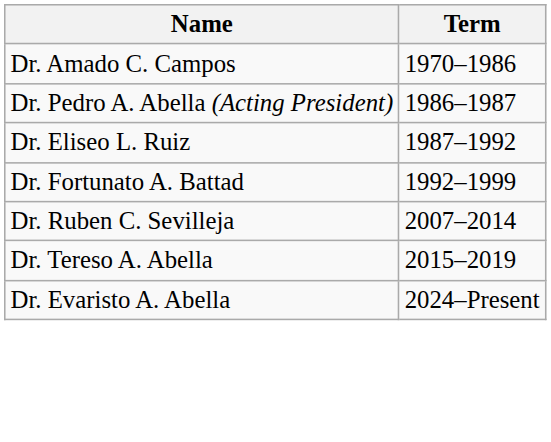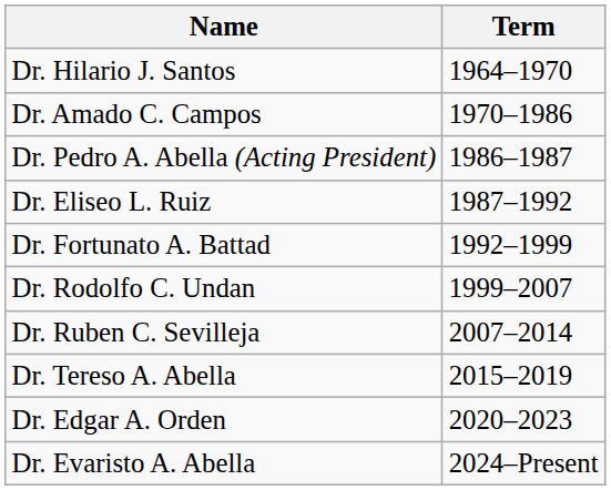+ row: Dr. Hilario J. Santos | 1964–1970
+ row: Dr. Rodolfo C. Undan | 1999–2007
+ row: Dr. Edgar A. Orden | 2020–2023
